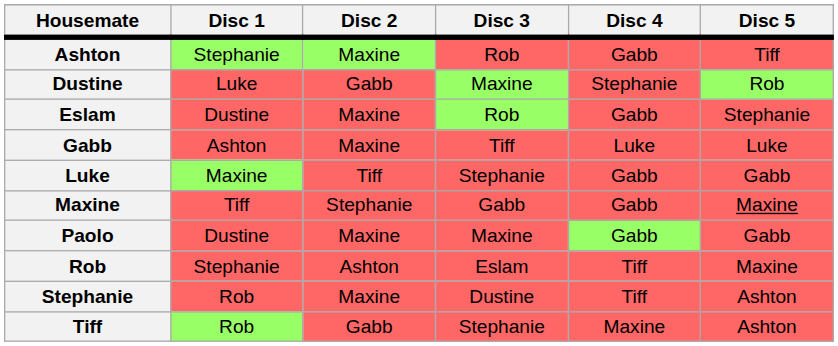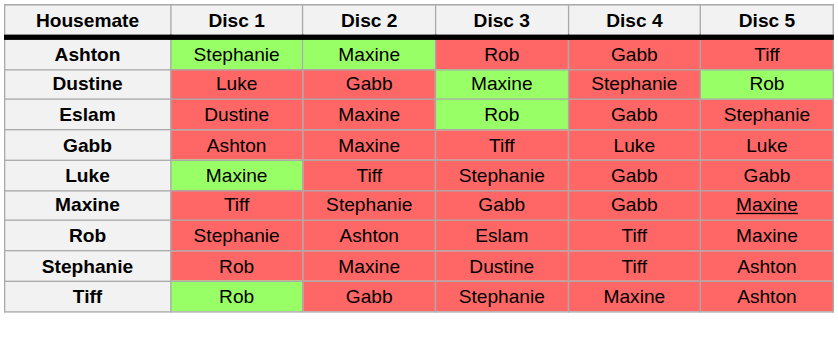- row: Paolo | Dustine | Maxine | Maxine | Gabb | Gabb
